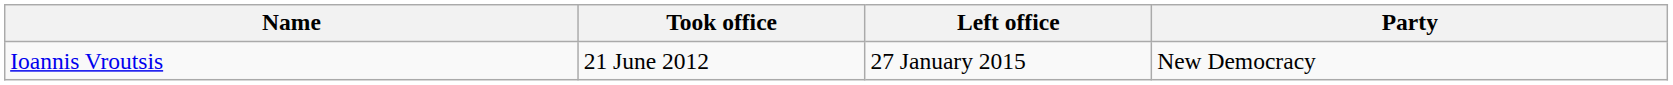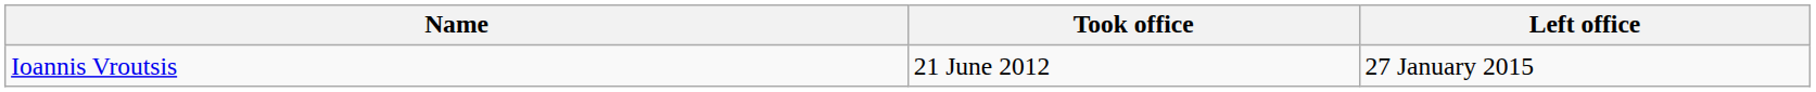- column: Party | New Democracy
